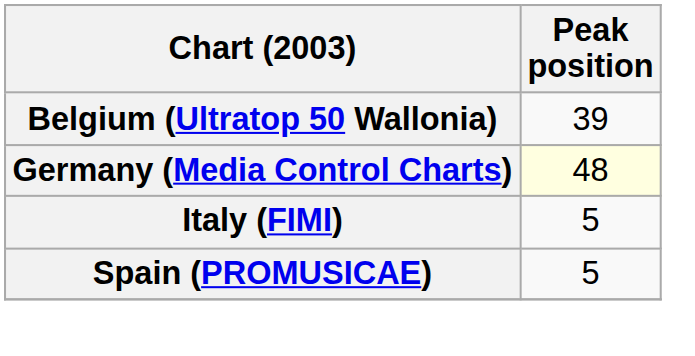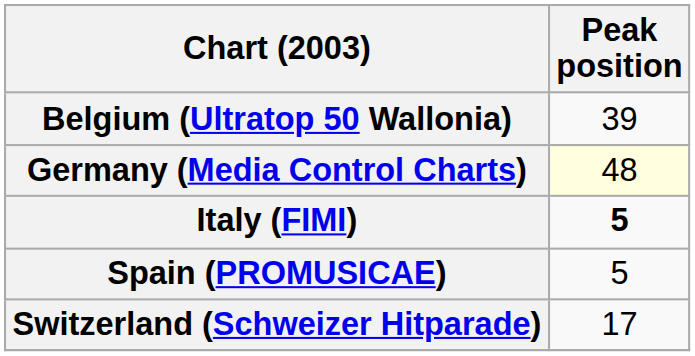Italy (FIMI) | Peak position: normal -> bold
+ row: Switzerland (Schweizer Hitparade) | 17
